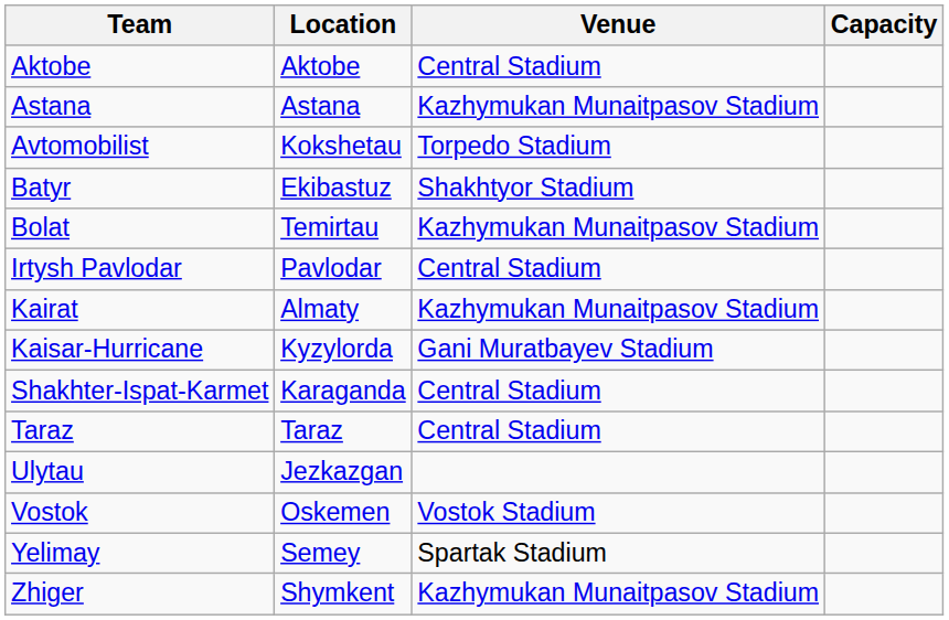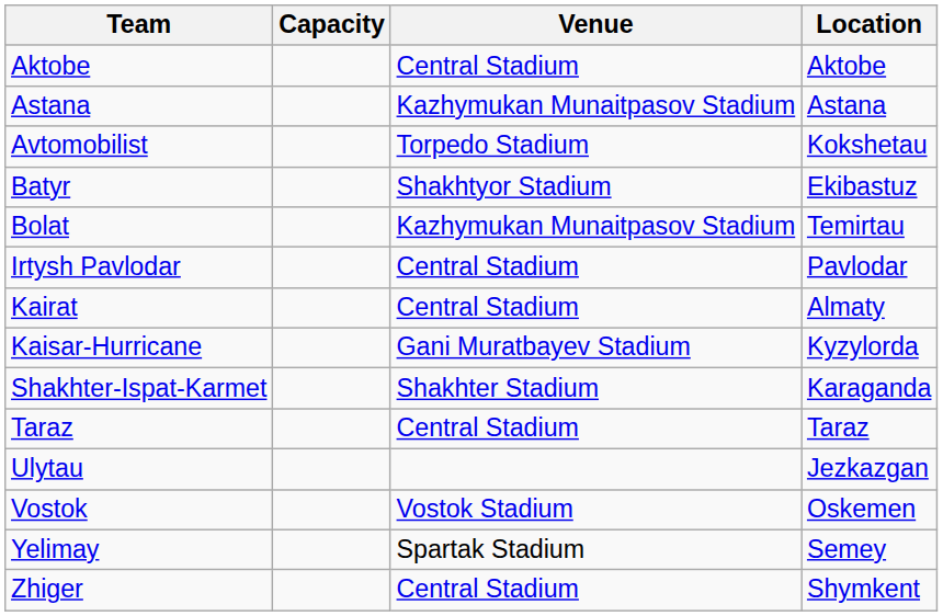columns swapped: Location <-> Capacity
Kairat | Venue: Kazhymukan Munaitpasov Stadium -> Central Stadium
Shakhter-Ispat-Karmet | Venue: Central Stadium -> Shakhter Stadium
Zhiger | Venue: Kazhymukan Munaitpasov Stadium -> Central Stadium
